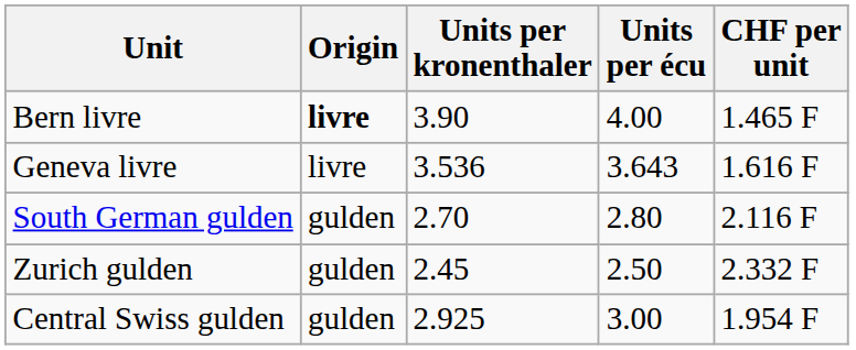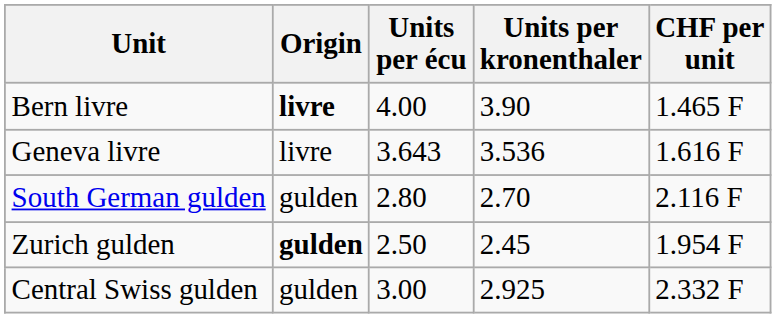columns swapped: Units per écu <-> Units per kronenthaler
Zurich gulden | Origin: normal -> bold
Zurich gulden | CHF per unit: 2.332 F -> 1.954 F
Central Swiss gulden | CHF per unit: 1.954 F -> 2.332 F
